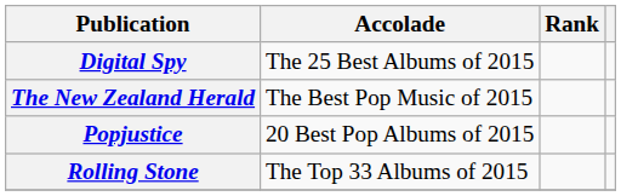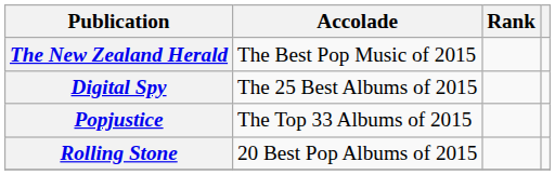rows swapped: Digital Spy <-> The New Zealand Herald
Popjustice | Accolade: 20 Best Pop Albums of 2015 -> The Top 33 Albums of 2015
Rolling Stone | Accolade: The Top 33 Albums of 2015 -> 20 Best Pop Albums of 2015
